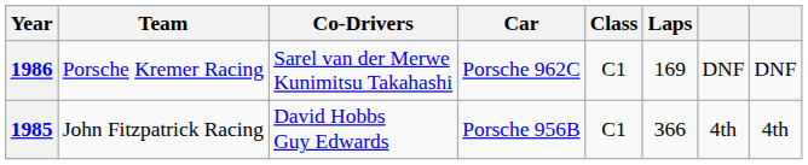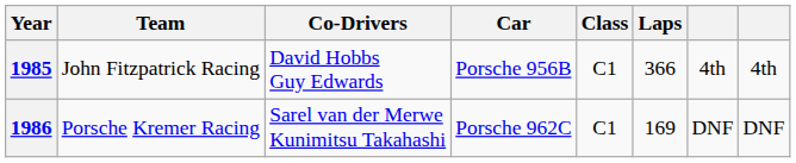rows swapped: 1985 <-> 1986
